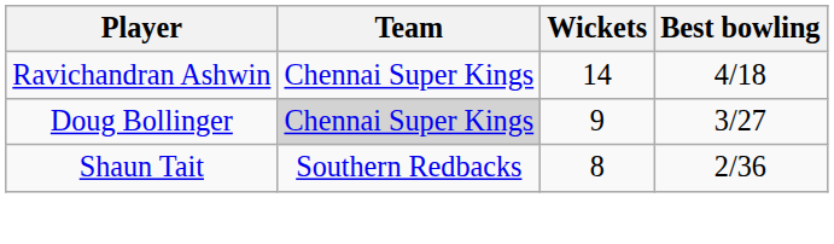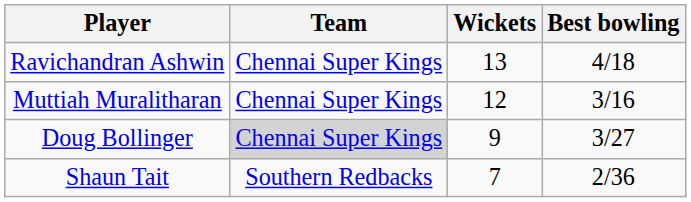Ravichandran Ashwin | Wickets: 14 -> 13
+ row: Muttiah Muralitharan | Chennai Super Kings | 12 | 3/16
Shaun Tait | Wickets: 8 -> 7
